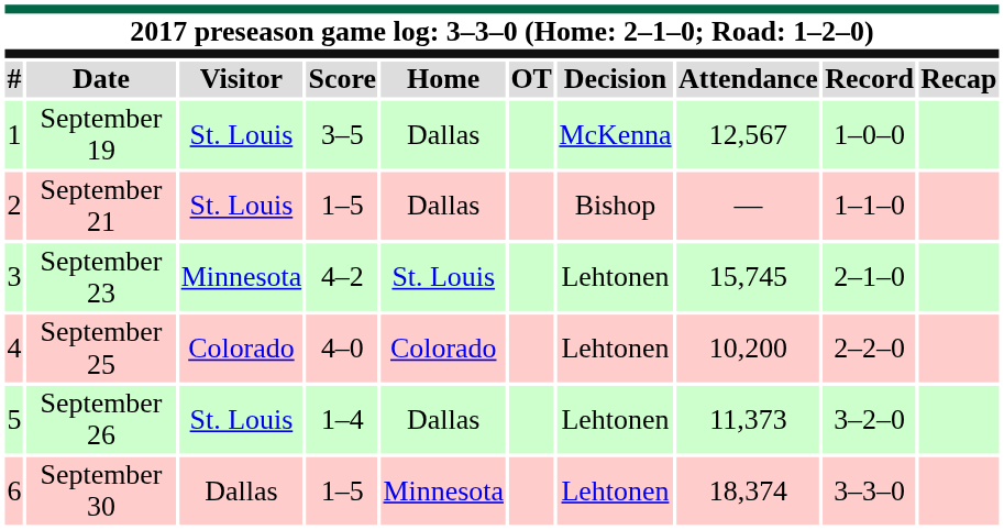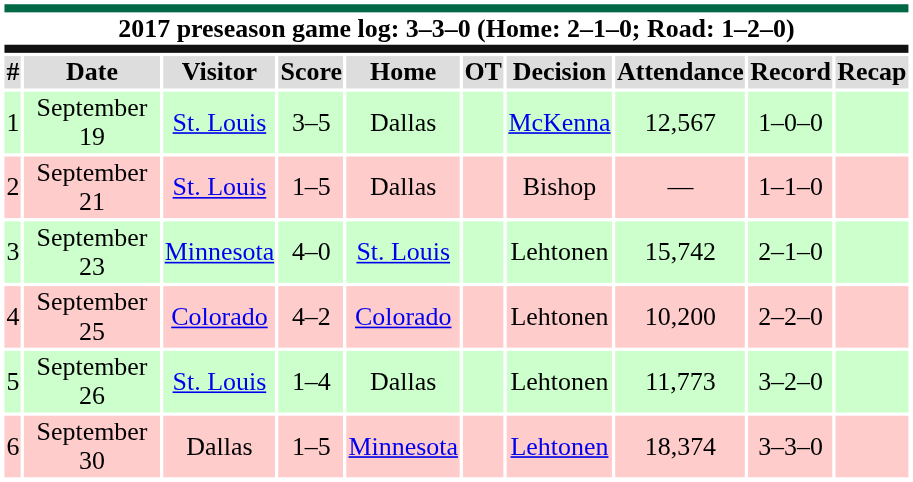September 23 | Score: 4–2 -> 4–0
September 23 | Attendance: 15,745 -> 15,742
September 25 | Score: 4–0 -> 4–2
September 26 | Attendance: 11,373 -> 11,773
